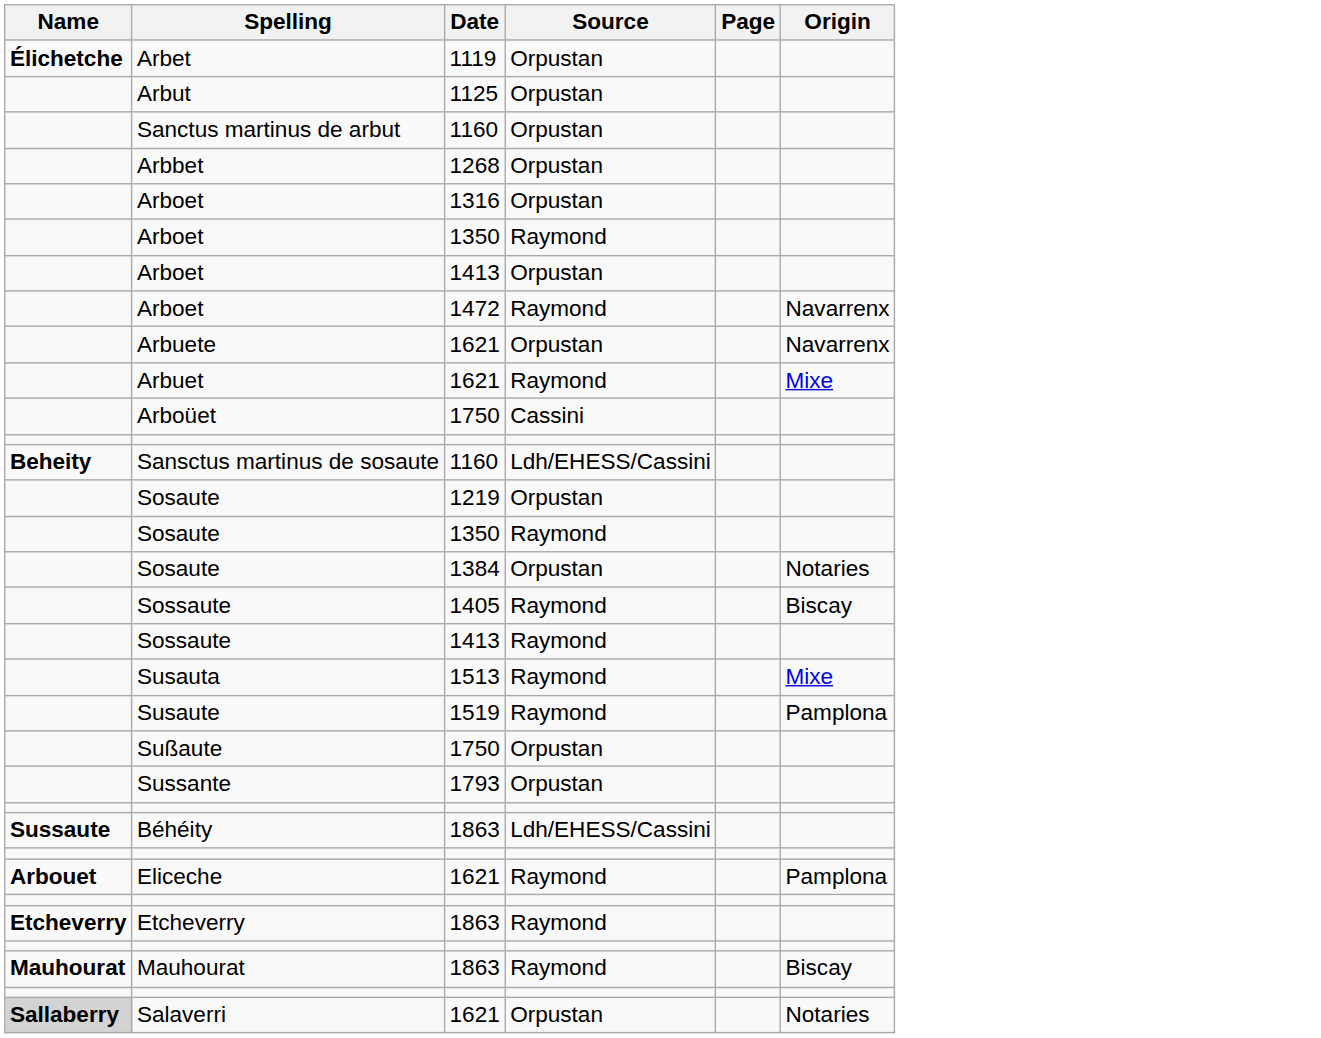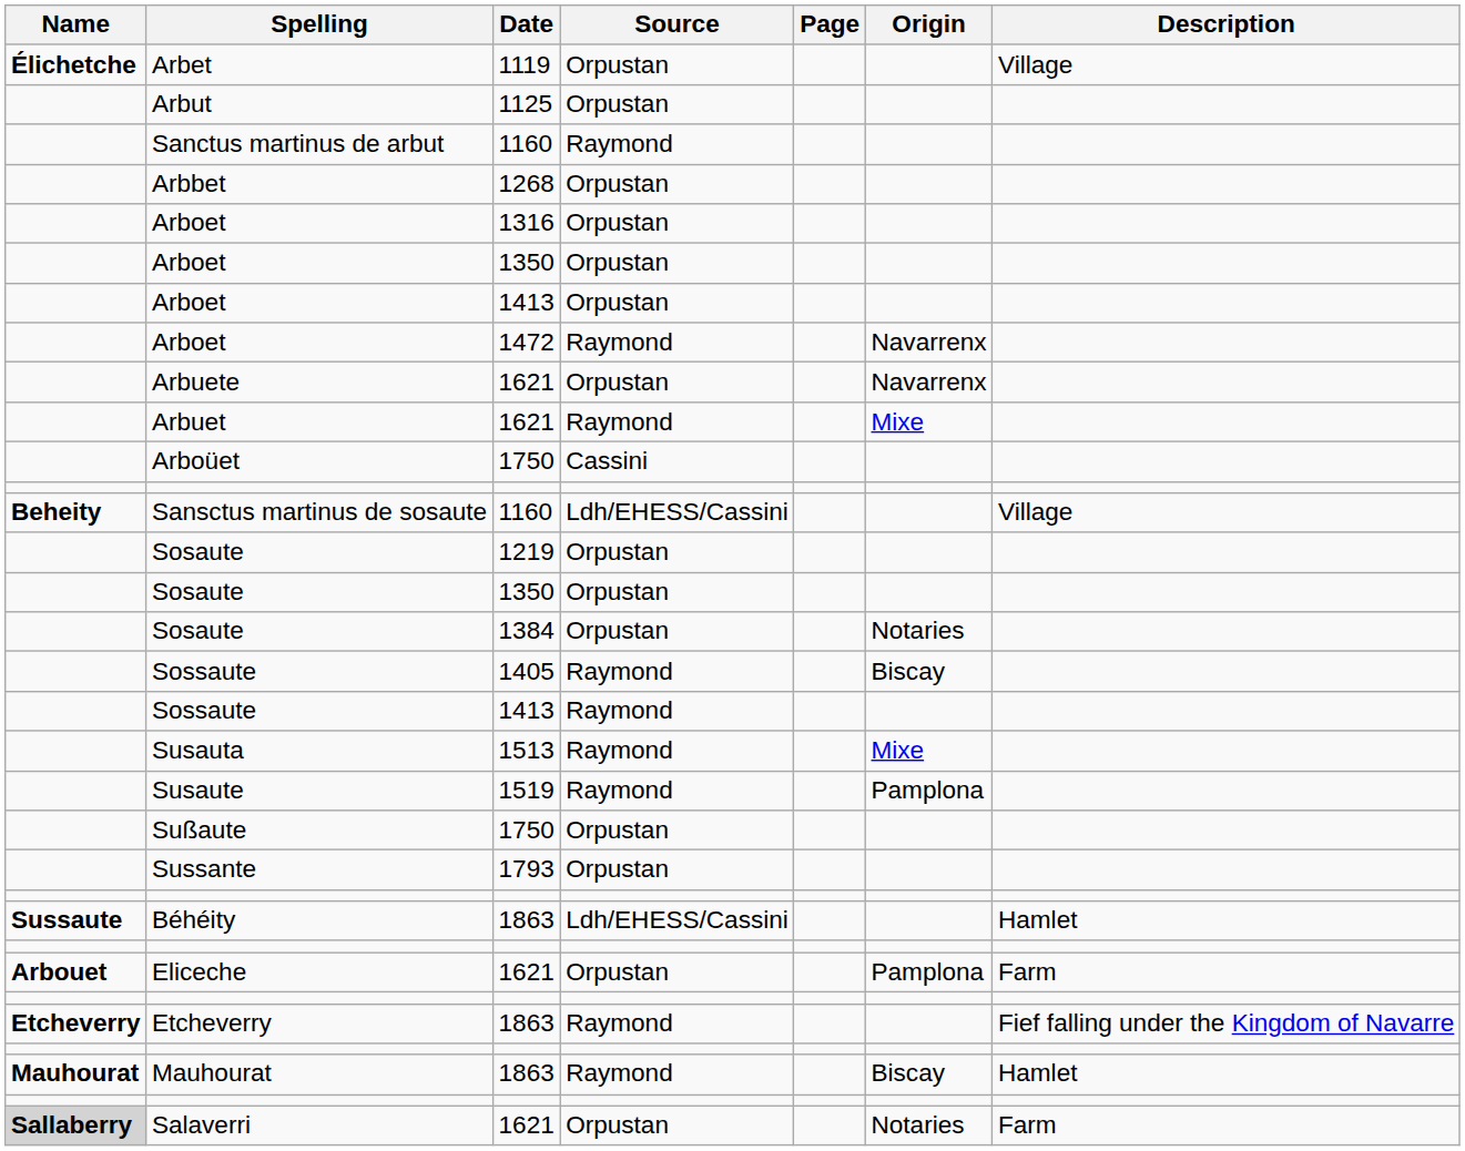+ column: Description | Village | Village | Hamlet | Farm | Fief falling under the Kingdom of Navarre | Hamlet | Farm
Sanctus martinus de arbut | Source: Orpustan -> Raymond
Arboet / 1350 | Source: Raymond -> Orpustan
Sosaute / 1350 | Source: Raymond -> Orpustan
Eliceche | Source: Raymond -> Orpustan
